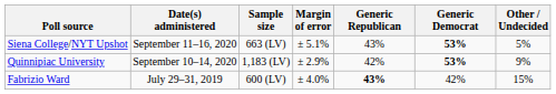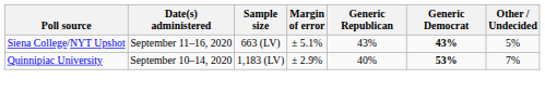Siena College/NYT Upshot | Generic Democrat: 53% -> 43%
Quinnipiac University | Generic Republican: 42% -> 40%
Quinnipiac University | Other / Undecided: 9% -> 7%
- row: Fabrizio Ward | July 29–31, 2019 | 600 (LV) | ± 4.0% | 43% | 42% | 15%
